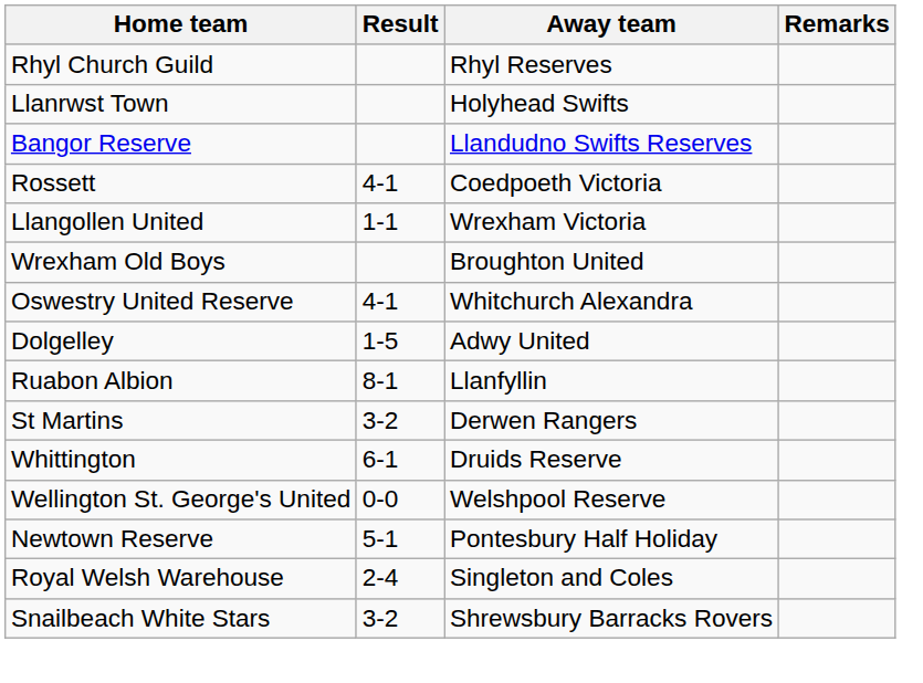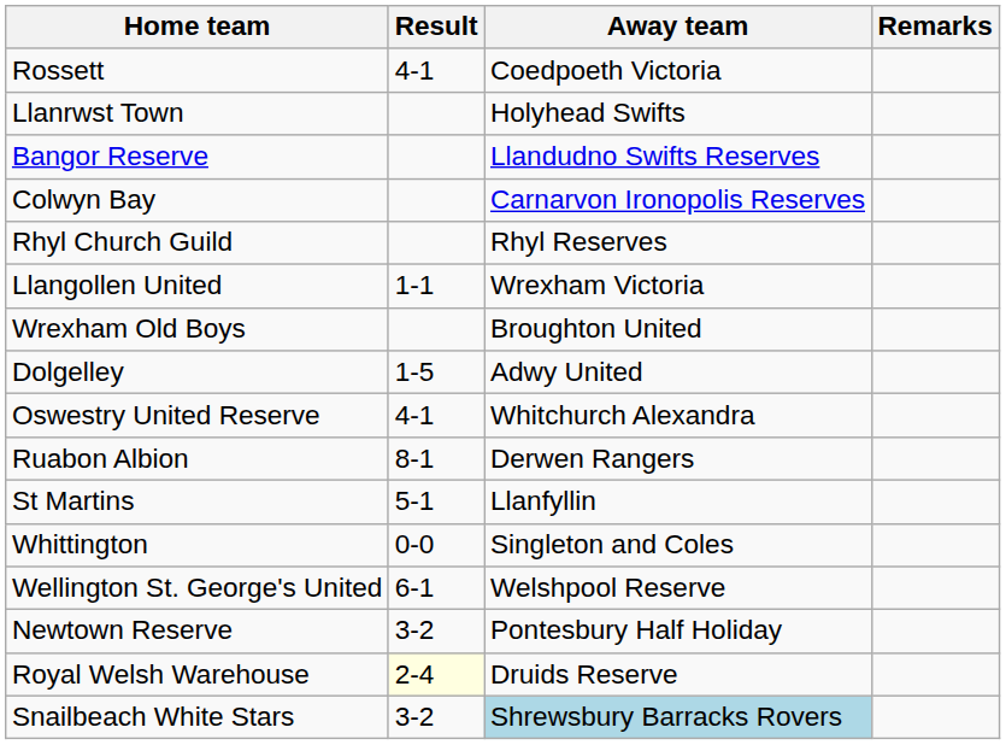rows swapped: Rhyl Church Guild <-> Rossett
+ row: Colwyn Bay | Carnarvon Ironopolis Reserves
rows swapped: Dolgelley <-> Oswestry United Reserve
Ruabon Albion | Away team: Llanfyllin -> Derwen Rangers
St Martins | Result: 3-2 -> 5-1
St Martins | Away team: Derwen Rangers -> Llanfyllin
Whittington | Result: 6-1 -> 0-0
Whittington | Away team: Druids Reserve -> Singleton and Coles
Wellington St. George's United | Result: 0-0 -> 6-1
Newtown Reserve | Result: 5-1 -> 3-2
Royal Welsh Warehouse | Result: no background -> lightyellow background
Royal Welsh Warehouse | Away team: Singleton and Coles -> Druids Reserve
Snailbeach White Stars | Away team: no background -> lightblue background
